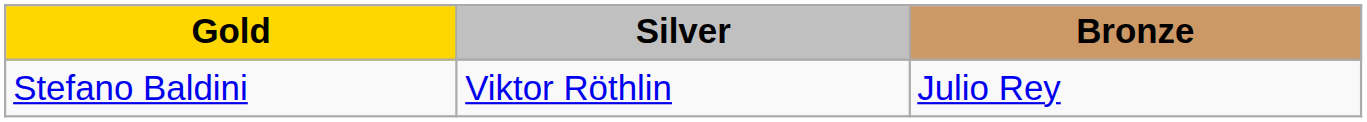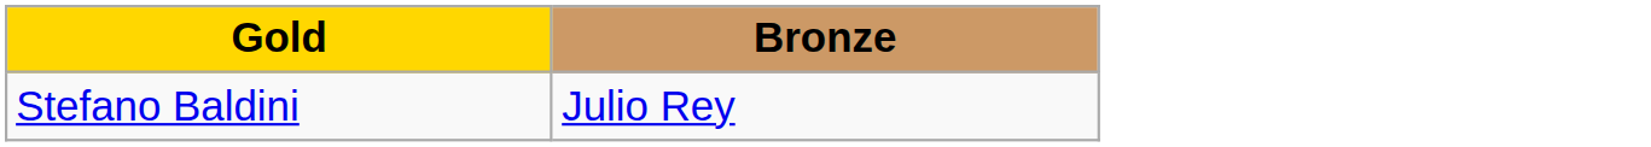- column: Silver | Viktor Röthlin
